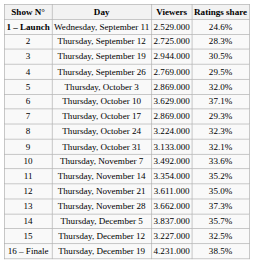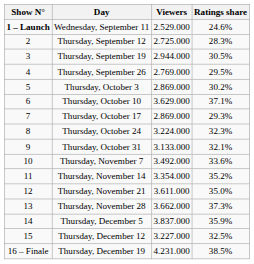Thursday, October 3 | Ratings share: 32.0% -> 30.2%
Thursday, December 5 | Ratings share: 35.7% -> 35.9%
